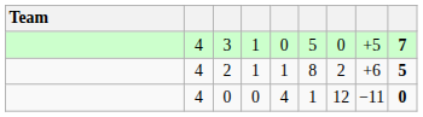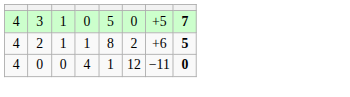- column: Team
